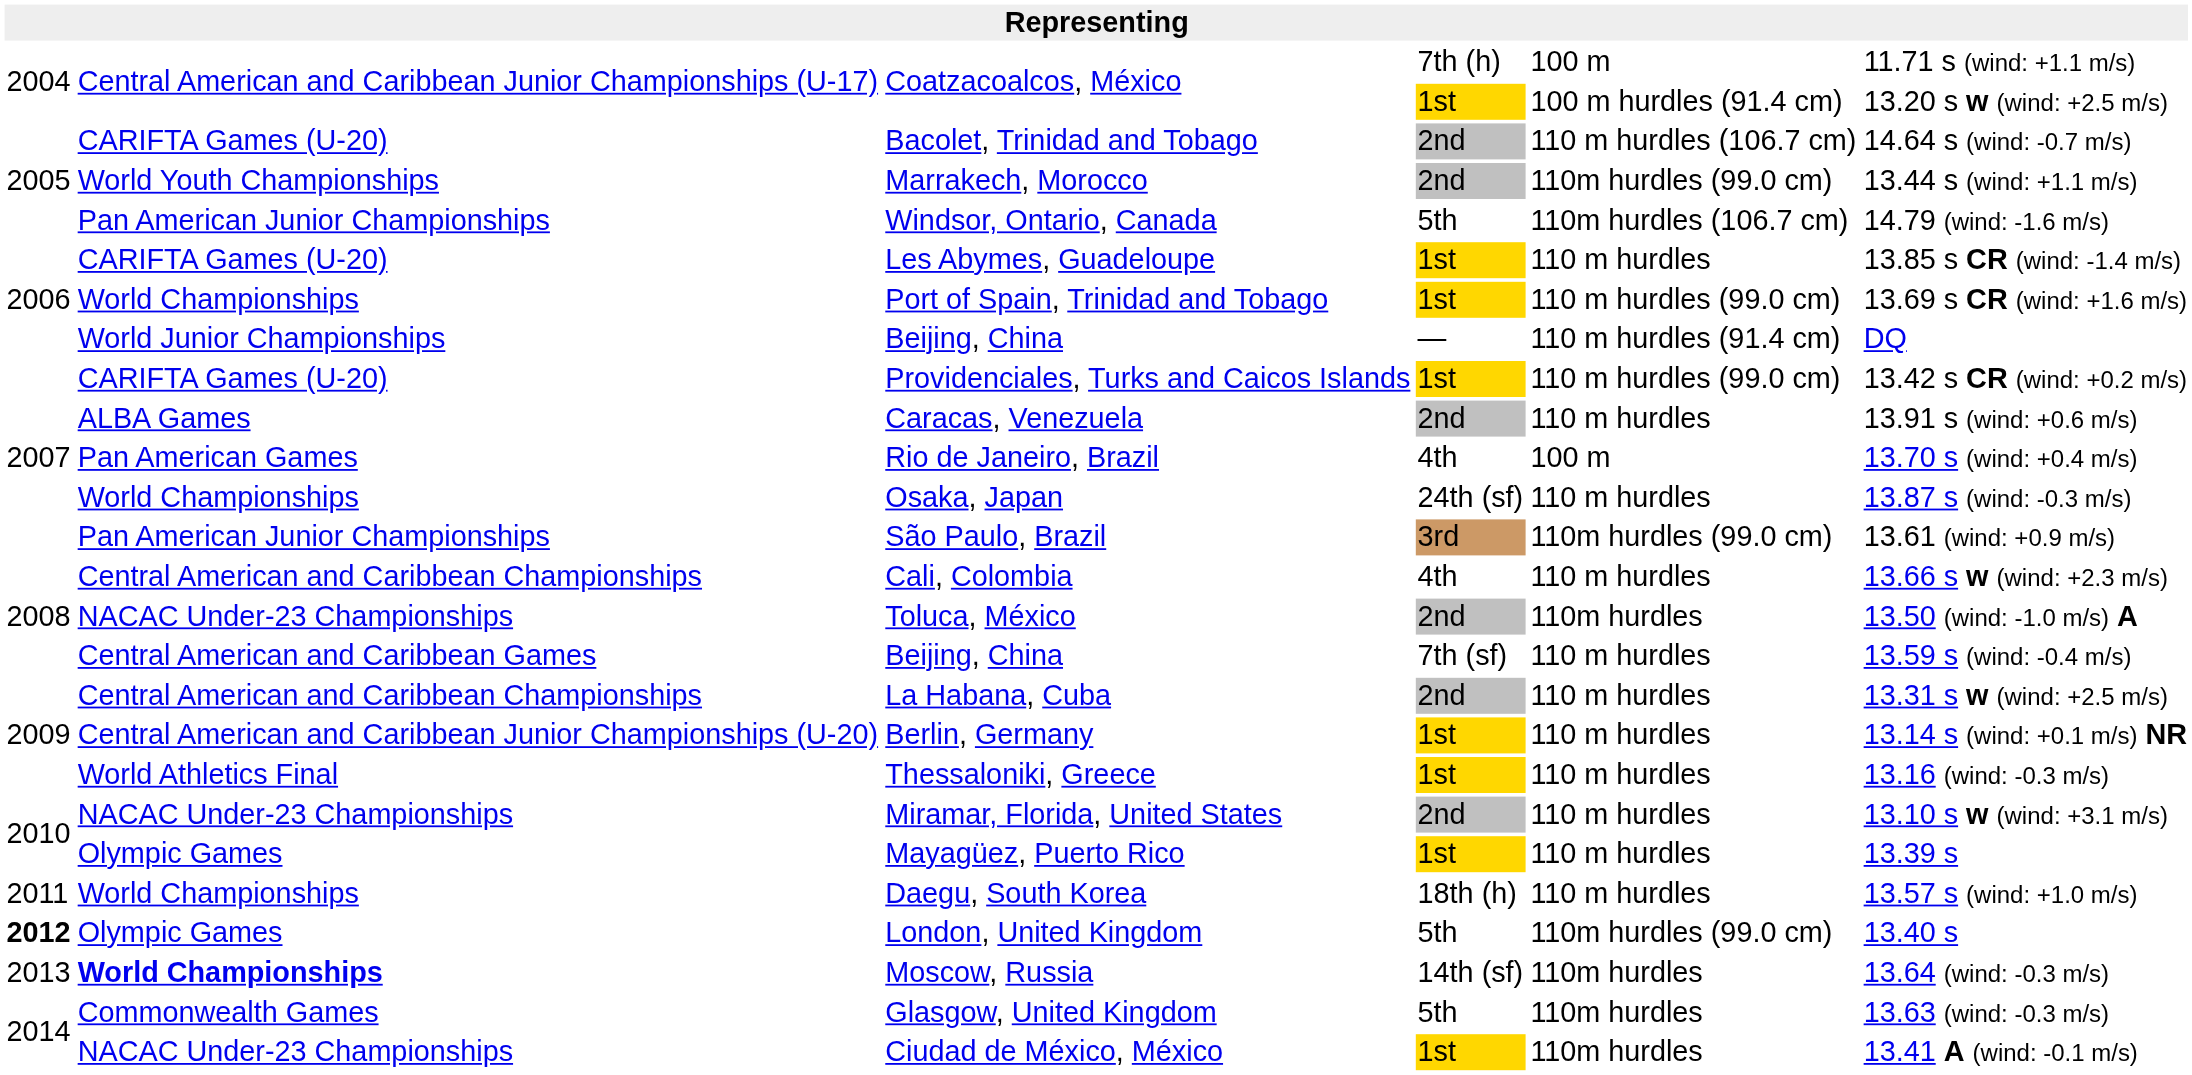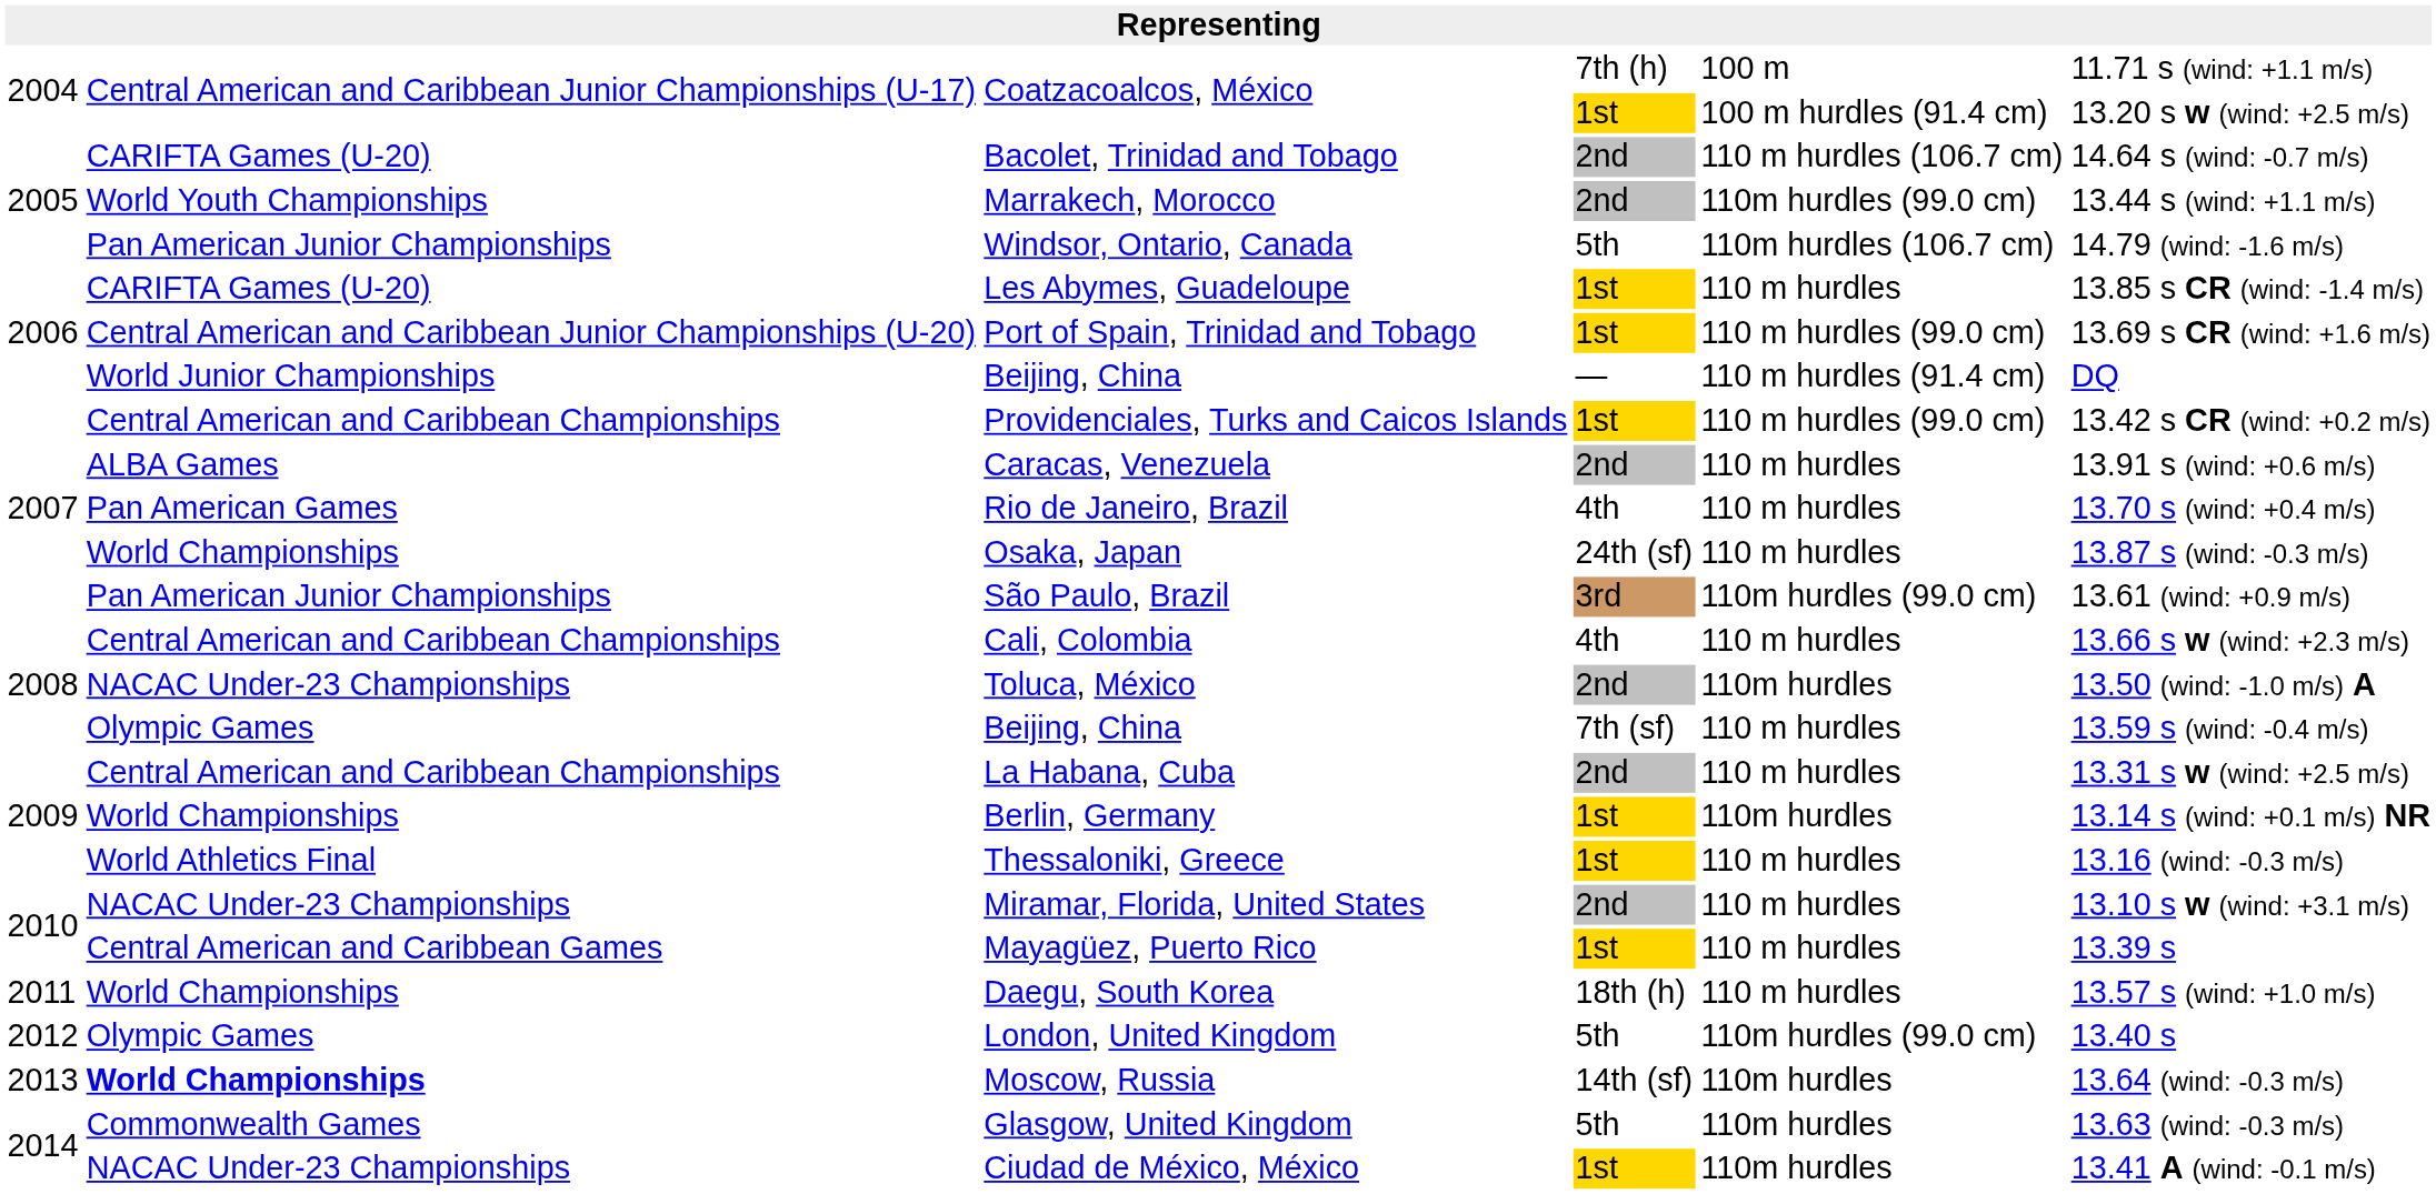Port of Spain, Trinidad and Tobago | column 2: World Championships -> Central American and Caribbean Junior Championships (U-20)
Providenciales, Turks and Caicos Islands | column 2: CARIFTA Games (U-20) -> Central American and Caribbean Championships
Rio de Janeiro, Brazil | column 5: 100 m -> 110 m hurdles
Beijing, China / 7th (sf) | column 2: Central American and Caribbean Games -> Olympic Games
Berlin, Germany | column 2: Central American and Caribbean Junior Championships (U-20) -> World Championships
Berlin, Germany | column 5: 110 m hurdles -> 110m hurdles
Mayagüez, Puerto Rico | column 2: Olympic Games -> Central American and Caribbean Games
London, United Kingdom | column 1: bold -> normal
